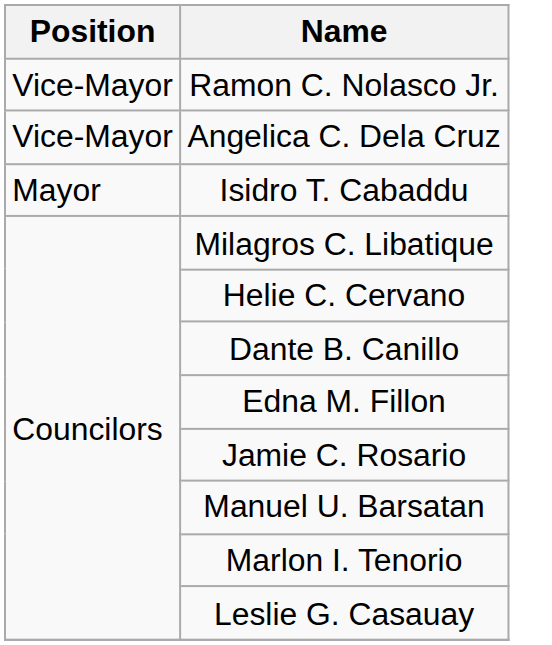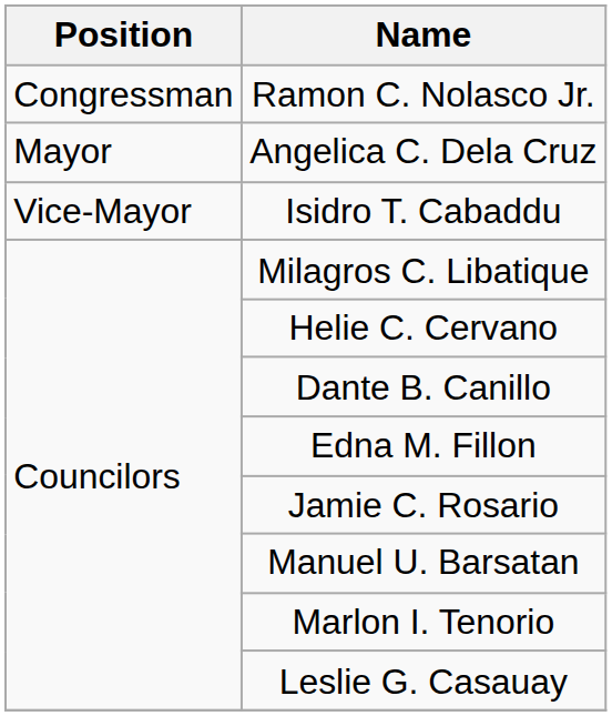Ramon C. Nolasco Jr. | Position: Vice-Mayor -> Congressman
Angelica C. Dela Cruz | Position: Vice-Mayor -> Mayor
Isidro T. Cabaddu | Position: Mayor -> Vice-Mayor
